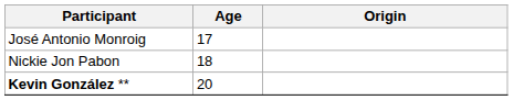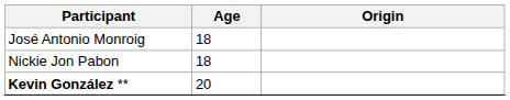José Antonio Monroig | Age: 17 -> 18
